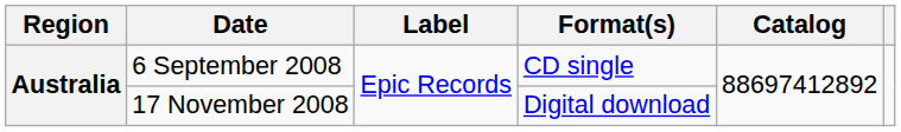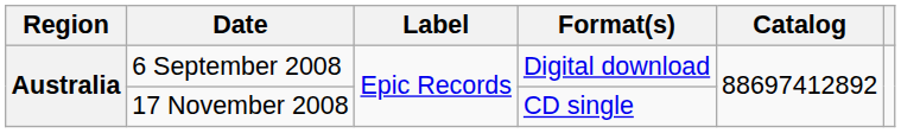6 September 2008 | Format(s): CD single -> Digital download
17 November 2008 | Format(s): Digital download -> CD single
